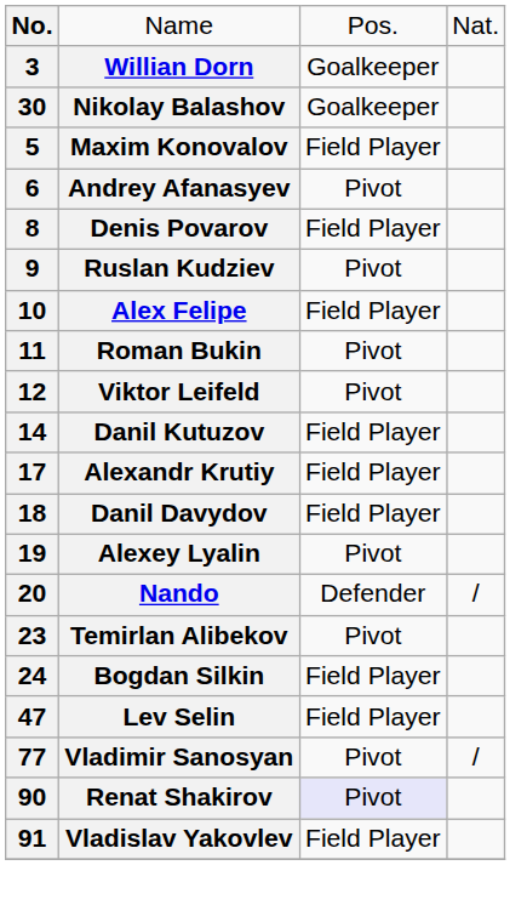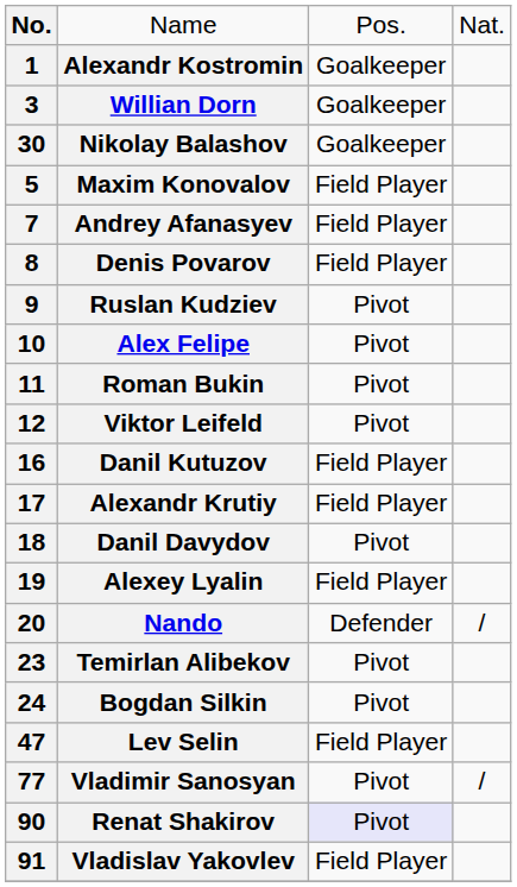+ row: 1 | Alexandr Kostromin | Goalkeeper
Andrey Afanasyev | column 1: 6 -> 7
Andrey Afanasyev | column 3: Pivot -> Field Player
Alex Felipe | column 3: Field Player -> Pivot
Danil Kutuzov | column 1: 14 -> 16
Danil Davydov | column 3: Field Player -> Pivot
Alexey Lyalin | column 3: Pivot -> Field Player
Bogdan Silkin | column 3: Field Player -> Pivot
